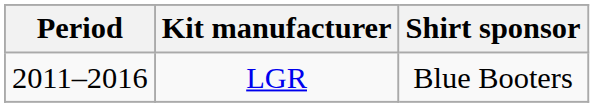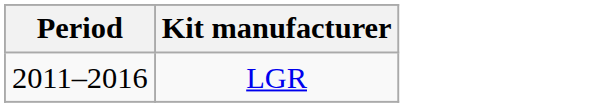- column: Shirt sponsor | Blue Booters
